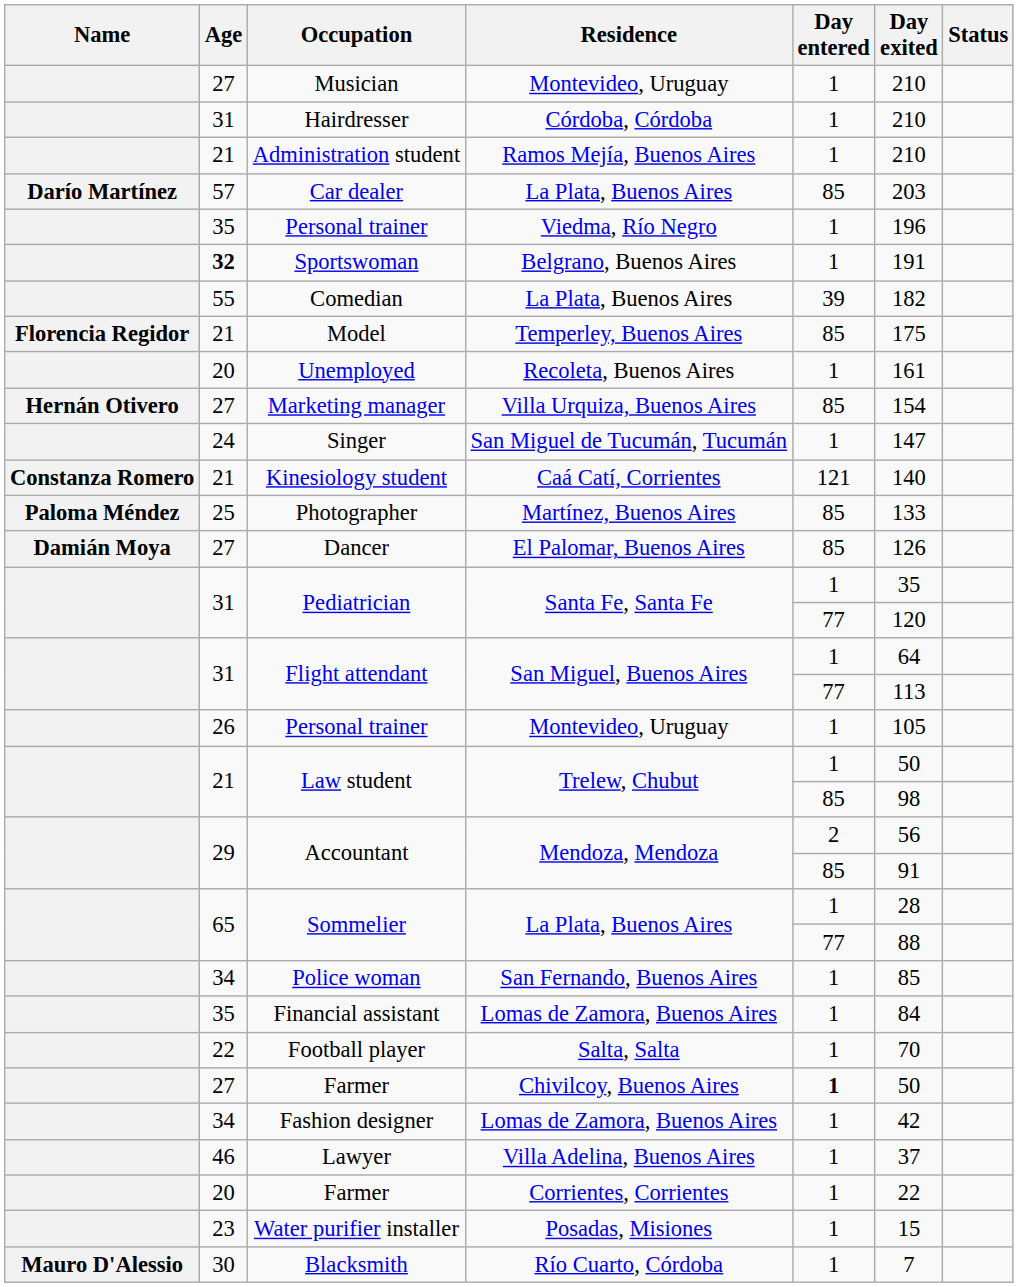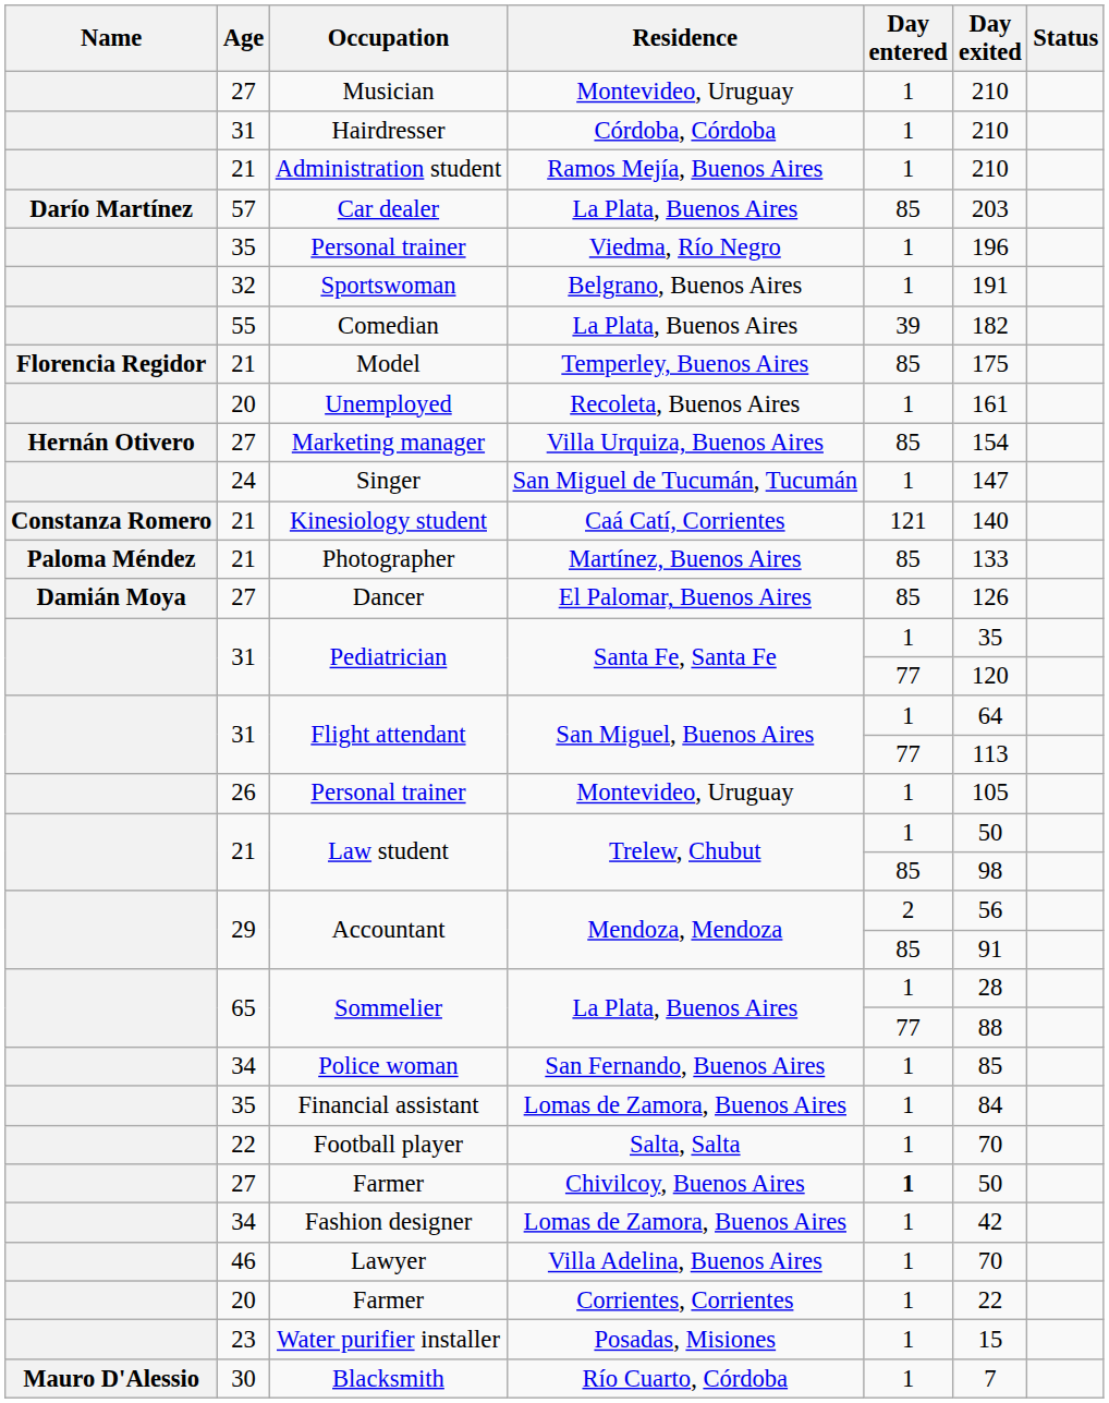Sportswoman | Age: bold -> normal
Photographer | Age: 25 -> 21
Lawyer | Day exited: 37 -> 70
